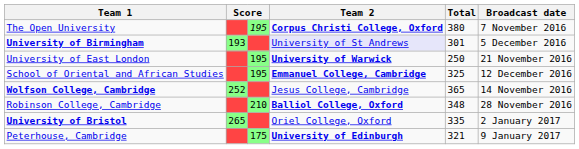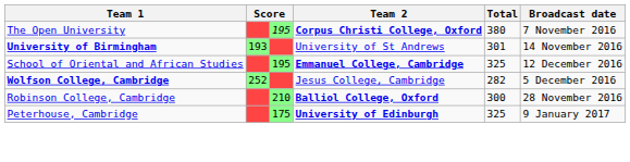University of Birmingham | Team 2: lavender background -> no background
University of Birmingham | Broadcast date: 5 December 2016 -> 14 November 2016
- row: University of East London | 195 | University of Warwick | 250 | 21 November 2016
Wolfson College, Cambridge | Total: 365 -> 282
Wolfson College, Cambridge | Broadcast date: 14 November 2016 -> 5 December 2016
Robinson College, Cambridge | Total: 348 -> 300
- row: University of Bristol | 265 | Oriel College, Oxford | 335 | 2 January 2017
Peterhouse, Cambridge | Total: 321 -> 325
